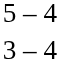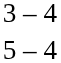rows swapped: 3 – 4 <-> 5 – 4
